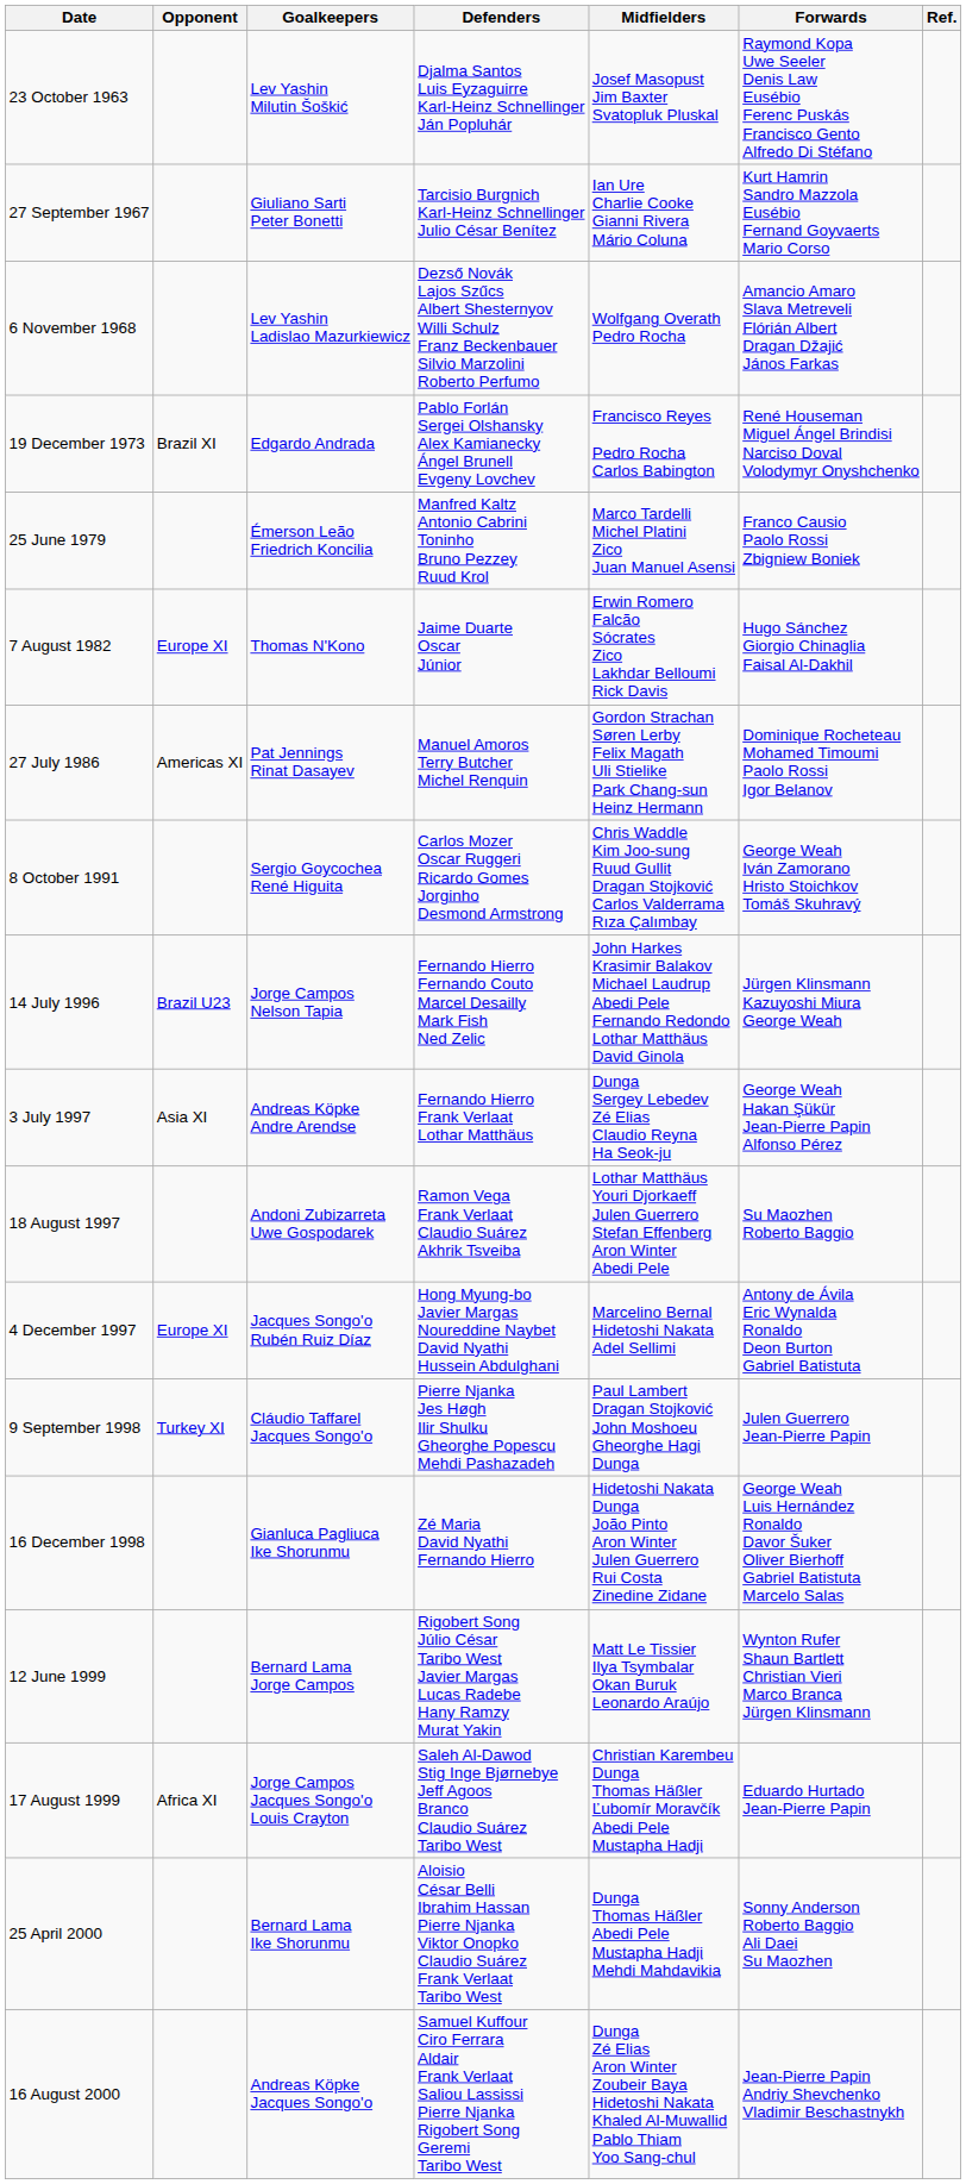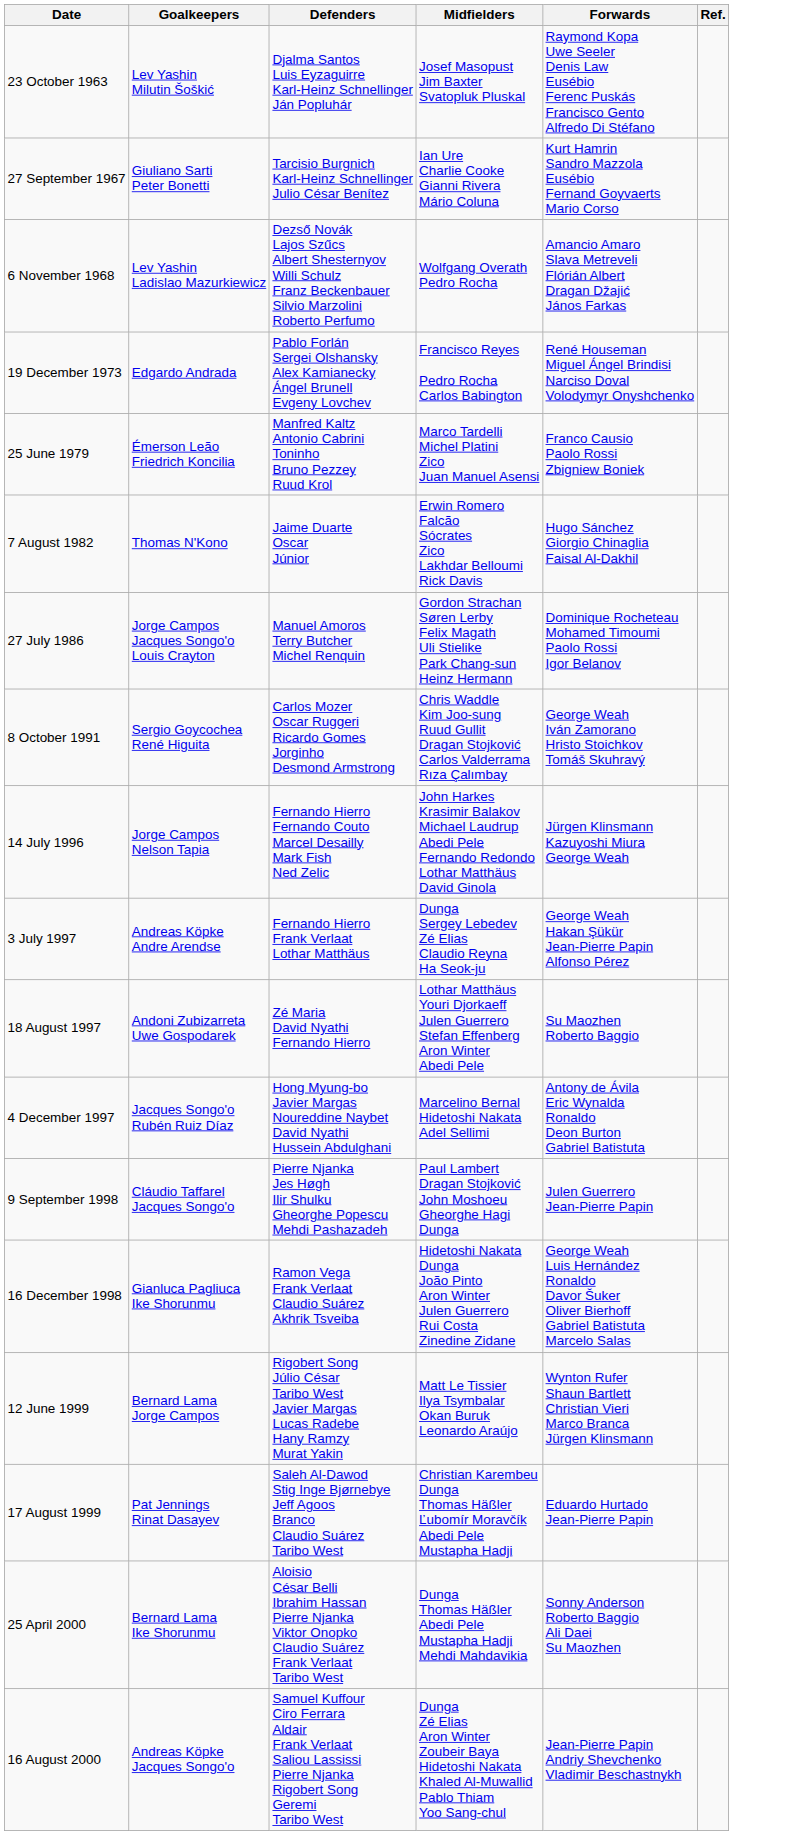- column: Opponent | Brazil XI | Europe XI | Americas XI | Brazil U23 | Asia XI | Europe XI | Turkey XI | Africa XI
27 July 1986 | Goalkeepers: Pat Jennings Rinat Dasayev -> Jorge Campos Jacques Songo'o Louis Crayton
18 August 1997 | Defenders: Ramon Vega Frank Verlaat Claudio Suárez Akhrik Tsveiba -> Zé Maria David Nyathi Fernando Hierro
16 December 1998 | Defenders: Zé Maria David Nyathi Fernando Hierro -> Ramon Vega Frank Verlaat Claudio Suárez Akhrik Tsveiba
17 August 1999 | Goalkeepers: Jorge Campos Jacques Songo'o Louis Crayton -> Pat Jennings Rinat Dasayev
